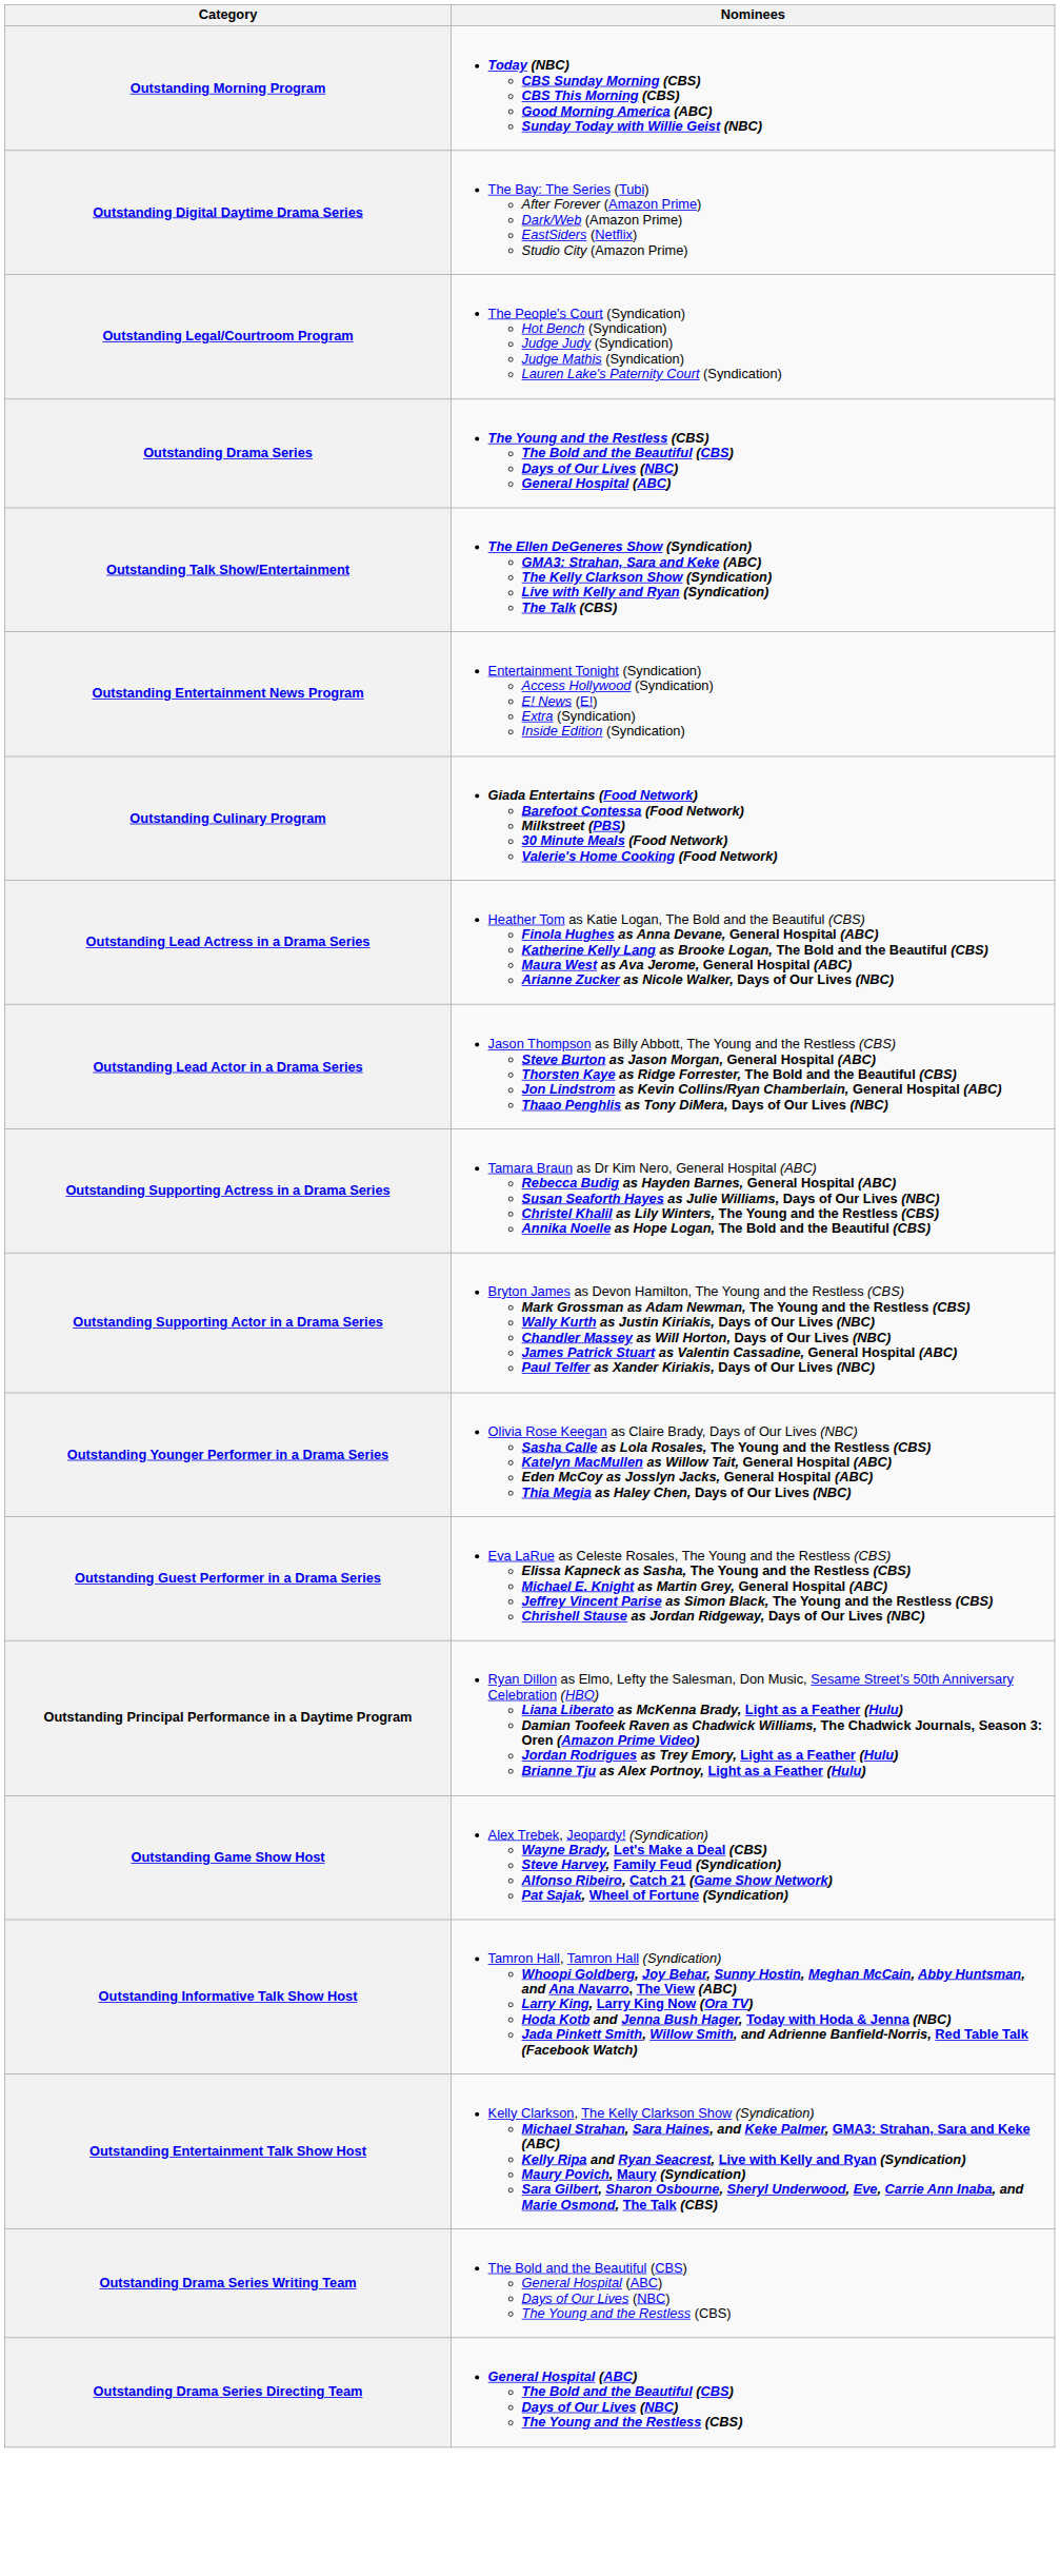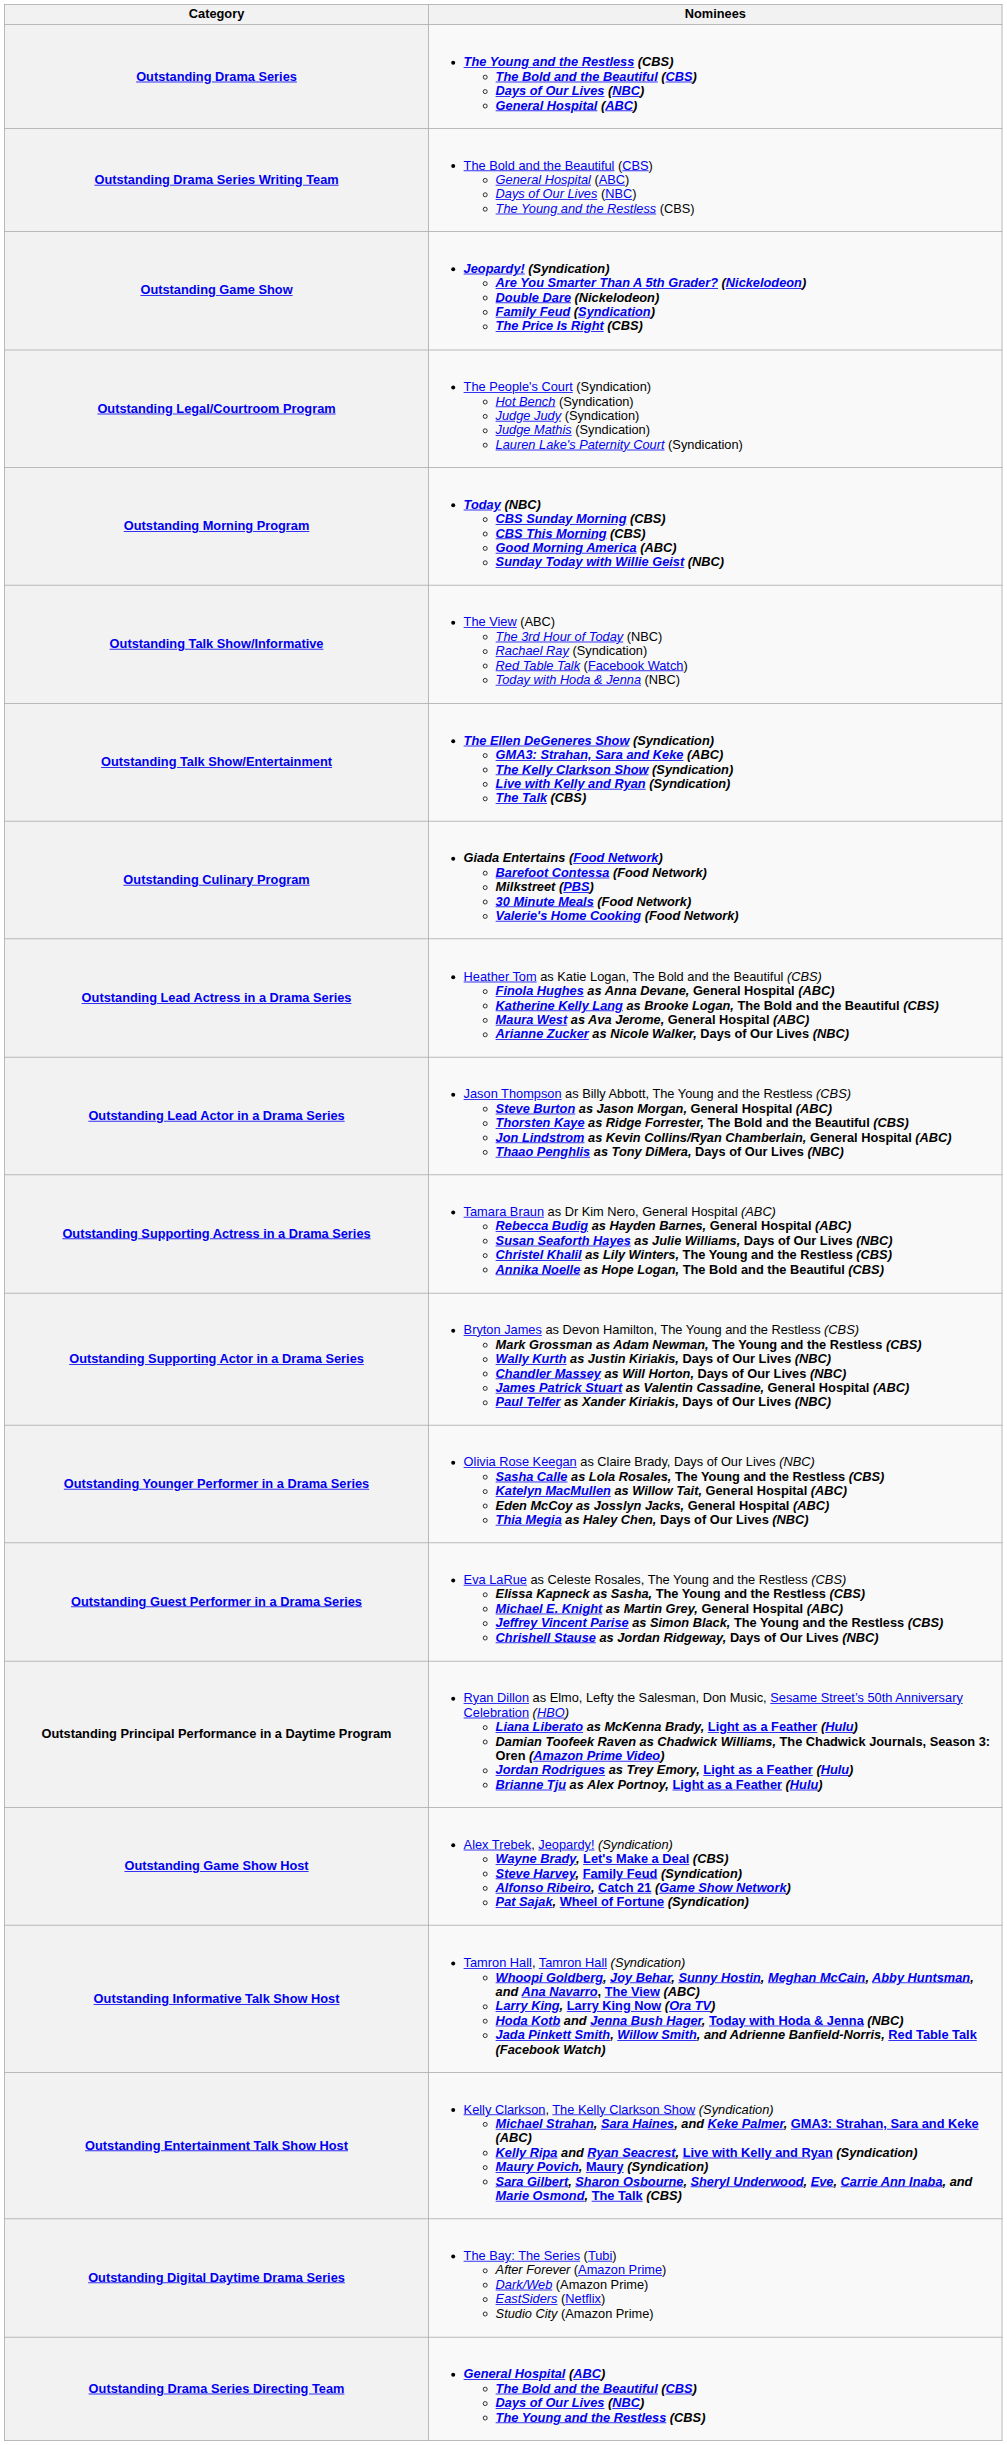rows swapped: Outstanding Drama Series <-> Outstanding Morning Program
rows swapped: Outstanding Digital Daytime Drama Series <-> Outstanding Drama Series Writing Team
+ row: Outstanding Game Show | Jeopardy! (Syndication) Are You Smarter Than A 5th Grader? (Nickelodeon) Double Dare (Nickelodeon) Family Feud (Syndication) The Price Is Right (CBS)
+ row: Outstanding Talk Show/Informative | The View (ABC) The 3rd Hour of Today (NBC) Rachael Ray (Syndication) Red Table Talk (Facebook Watch) Today with Hoda & Jenna (NBC)
- row: Outstanding Entertainment News Program | Entertainment Tonight (Syndication) Access Hollywood (Syndication) E! News (E!) Extra (Syndication) Inside Edition (Syndication)
